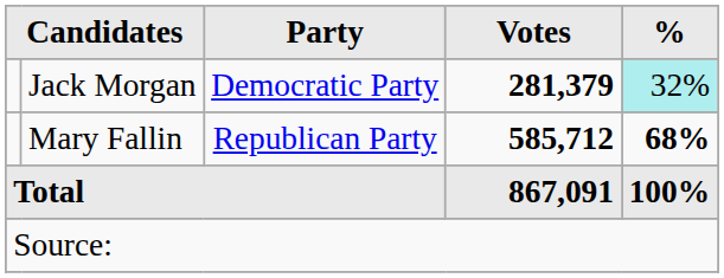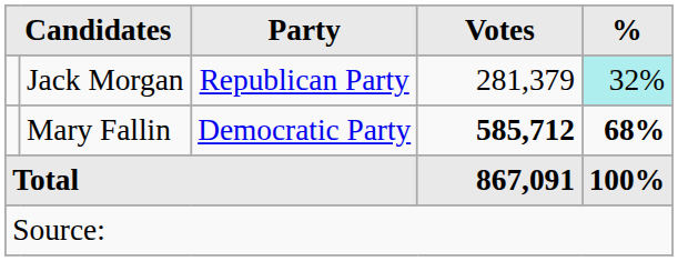Jack Morgan | Party: Democratic Party -> Republican Party
Jack Morgan | Votes: bold -> normal
Mary Fallin | Party: Republican Party -> Democratic Party
